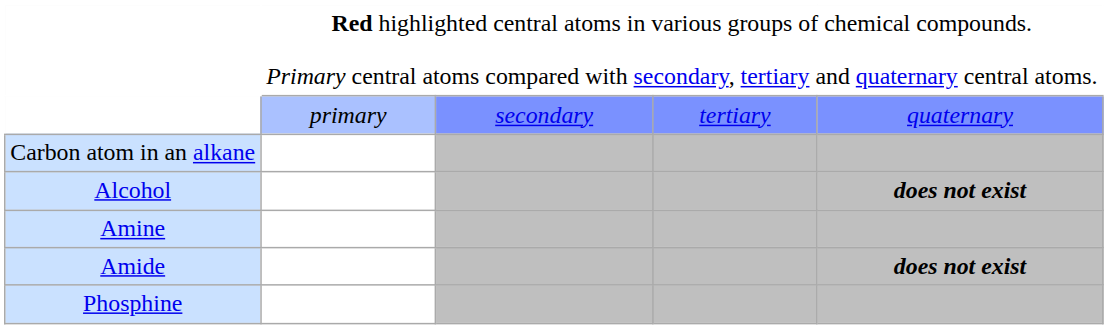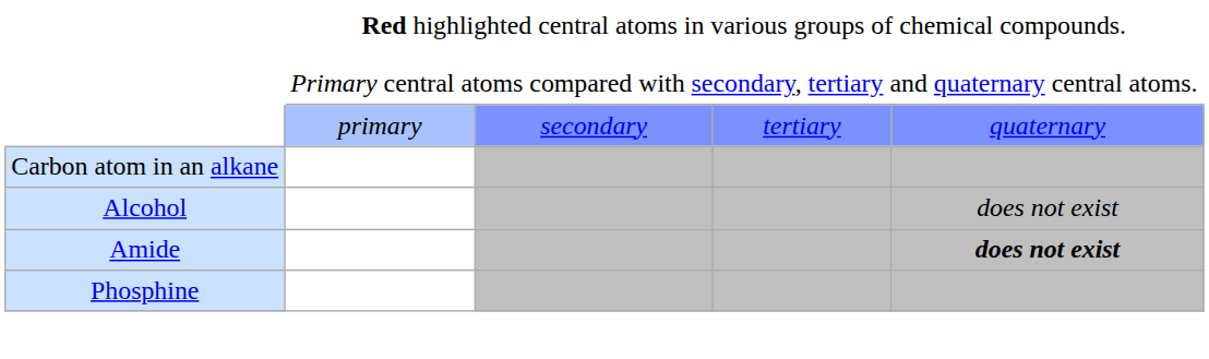Alcohol | column 5: bold -> normal
- row: Amine
